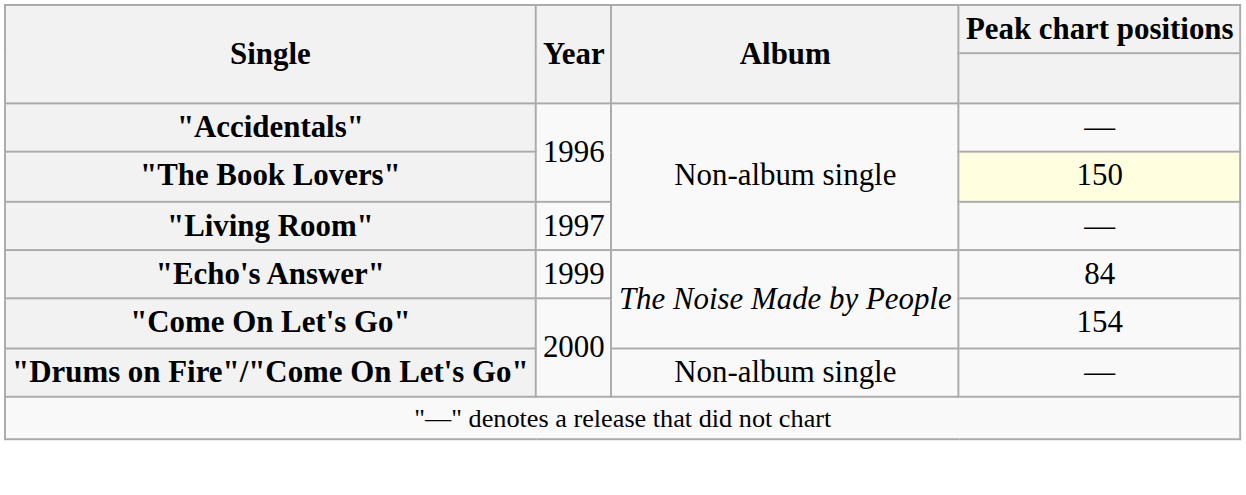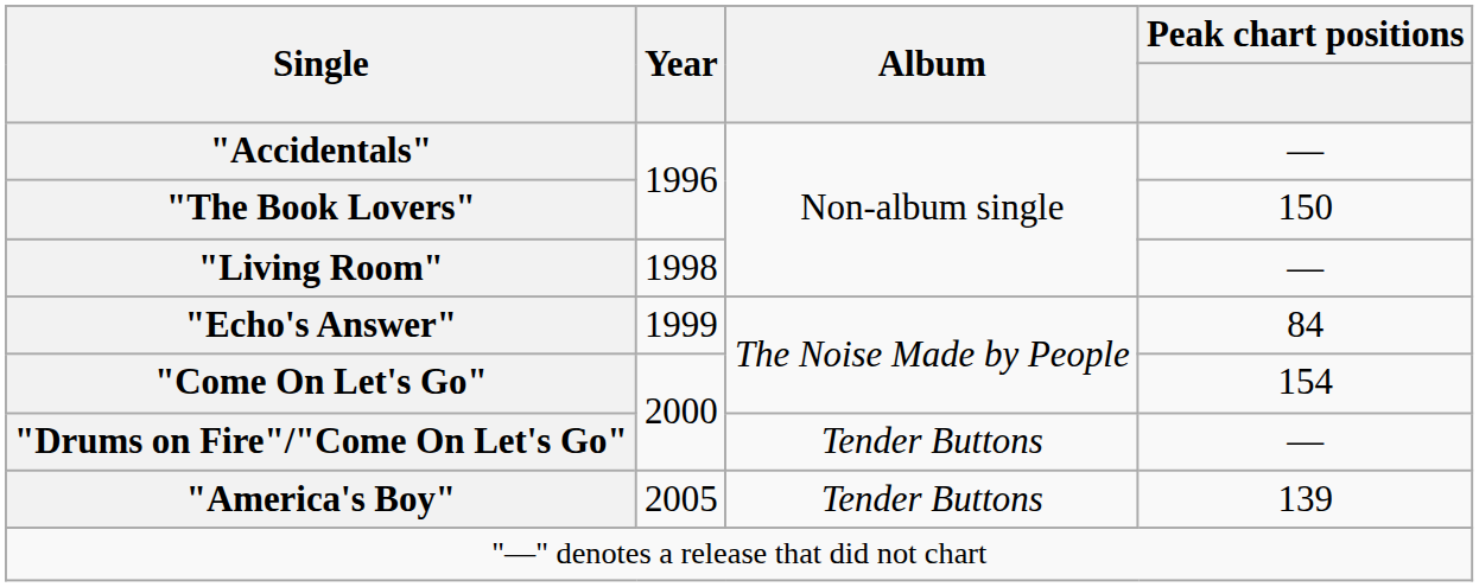"The Book Lovers" | Peak chart positions: lightyellow background -> no background
"Living Room" | Year: 1997 -> 1998
"Drums on Fire"/"Come On Let's Go" | Album: Non-album single -> Tender Buttons
+ row: "America's Boy" | 2005 | Tender Buttons | 139
